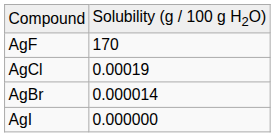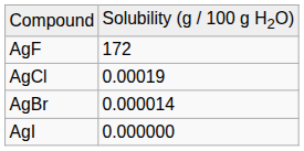AgF | column 2: 170 -> 172
